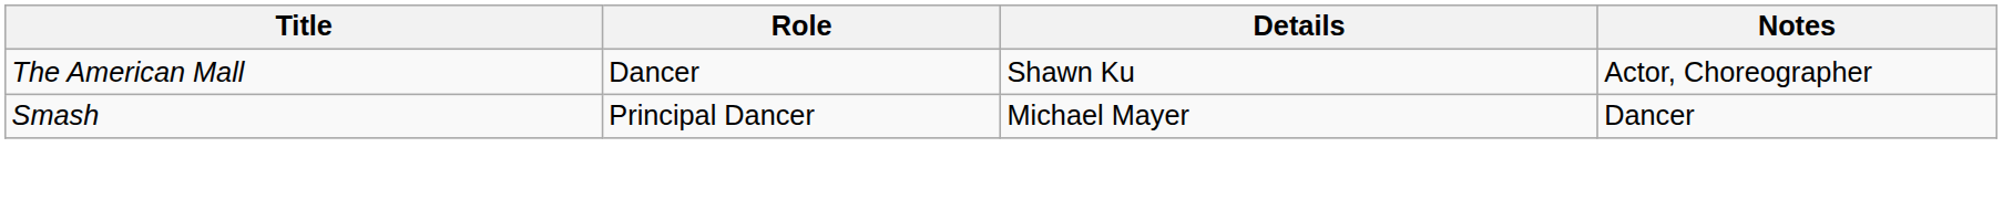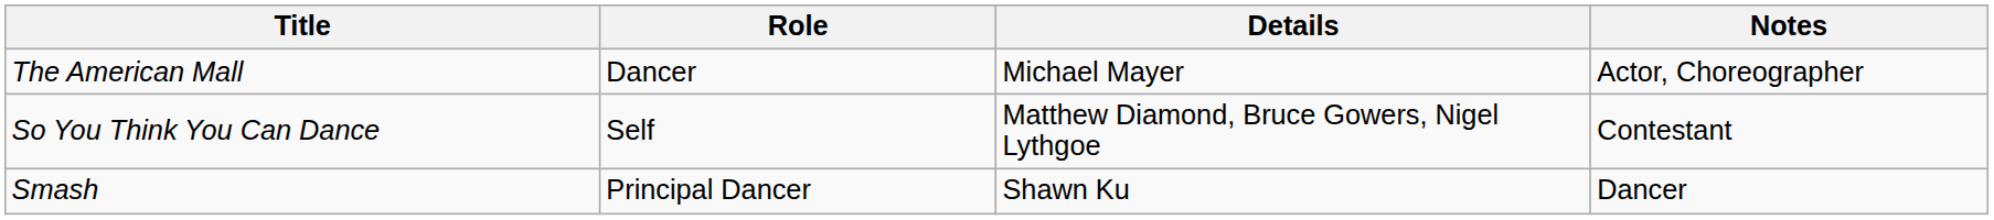The American Mall | Details: Shawn Ku -> Michael Mayer
+ row: So You Think You Can Dance | Self | Matthew Diamond, Bruce Gowers, Nigel Lythgoe | Contestant
Smash | Details: Michael Mayer -> Shawn Ku
